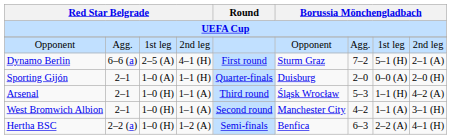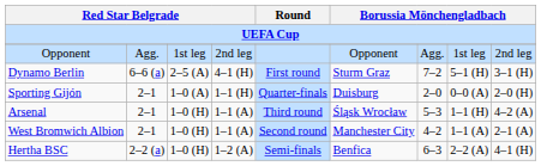Dynamo Berlin | column 9: 2–1 (A) -> 3–1 (H)
West Bromwich Albion | column 9: 3–1 (H) -> 2–1 (A)
